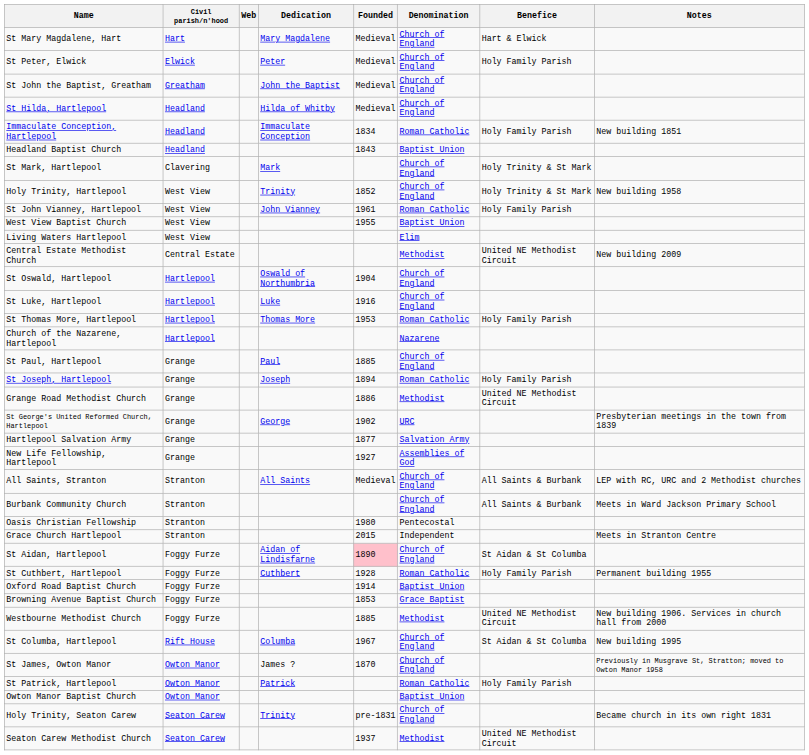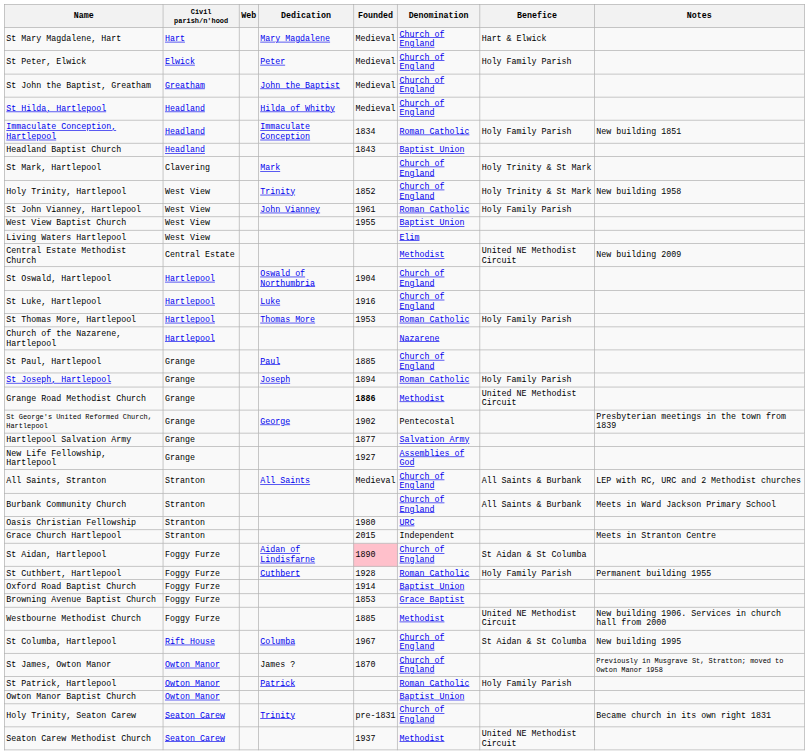Grange Road Methodist Church | Founded: normal -> bold
St George's United Reformed Church, Hartlepool | Denomination: URC -> Pentecostal
Oasis Christian Fellowship | Denomination: Pentecostal -> URC
